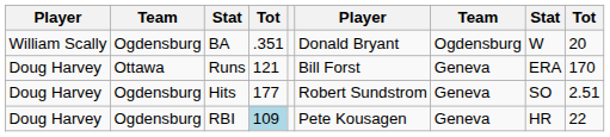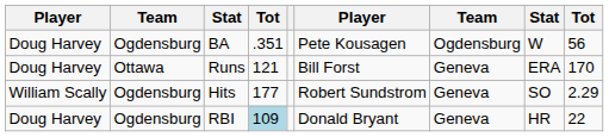BA | column 1: William Scally -> Doug Harvey
BA | column 6: Donald Bryant -> Pete Kousagen
BA | column 9: 20 -> 56
Hits | column 1: Doug Harvey -> William Scally
Hits | column 9: 2.51 -> 2.29
RBI | column 6: Pete Kousagen -> Donald Bryant
